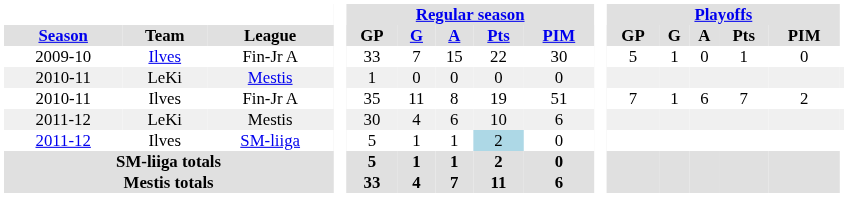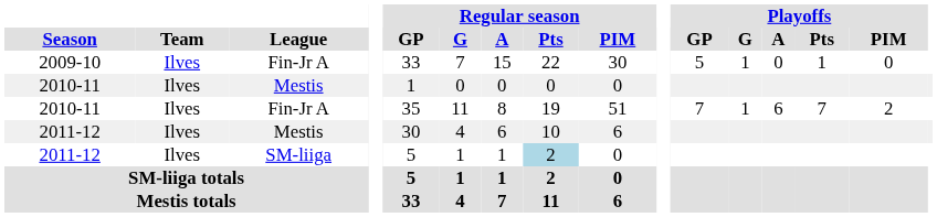2010-11 / Mestis | Team: LeKi -> Ilves
2011-12 / Mestis | Team: LeKi -> Ilves
